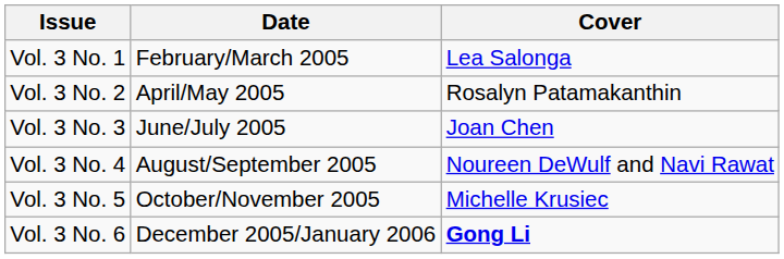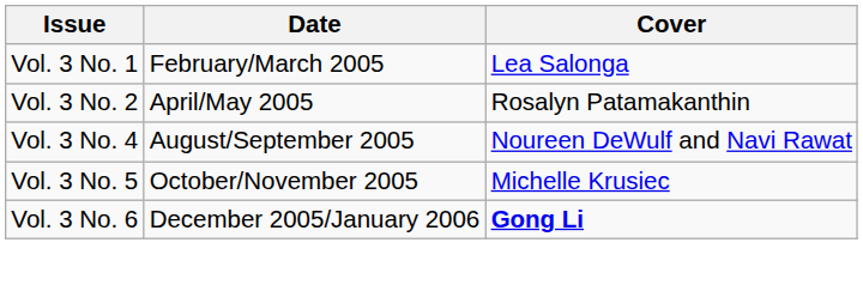- row: Vol. 3 No. 3 | June/July 2005 | Joan Chen
